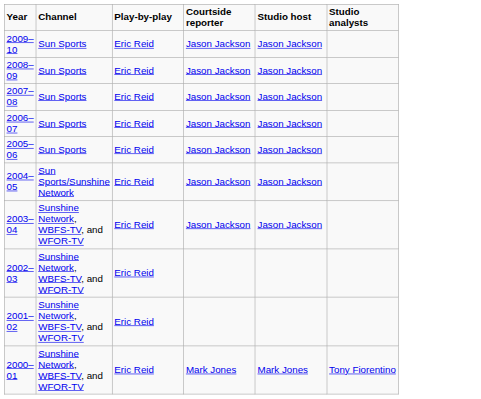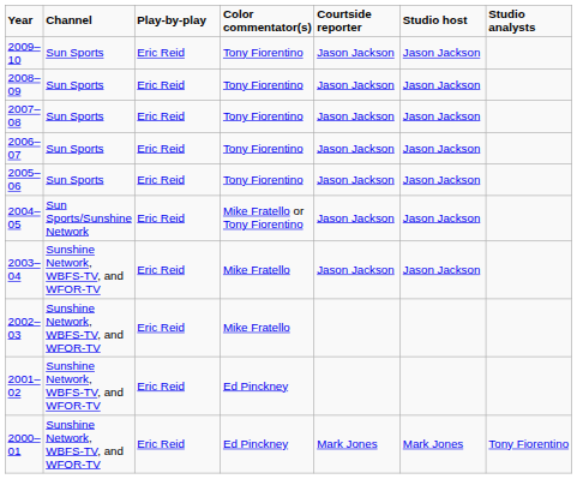+ column: Color commentator(s) | Tony Fiorentino | Tony Fiorentino | Tony Fiorentino | Tony Fiorentino | Tony Fiorentino | Mike Fratello or Tony Fiorentino | Mike Fratello | Mike Fratello | Ed Pinckney | Ed Pinckney
